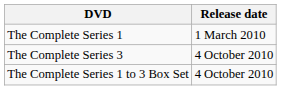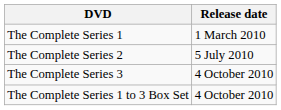+ row: The Complete Series 2 | 5 July 2010
